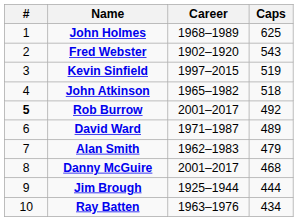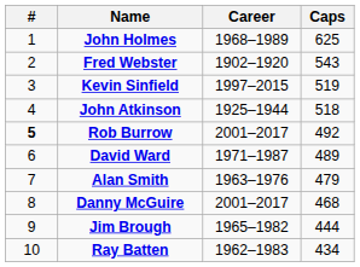John Atkinson | Career: 1965–1982 -> 1925–1944
Alan Smith | Career: 1962–1983 -> 1963–1976
Jim Brough | Career: 1925–1944 -> 1965–1982
Ray Batten | Career: 1963–1976 -> 1962–1983
